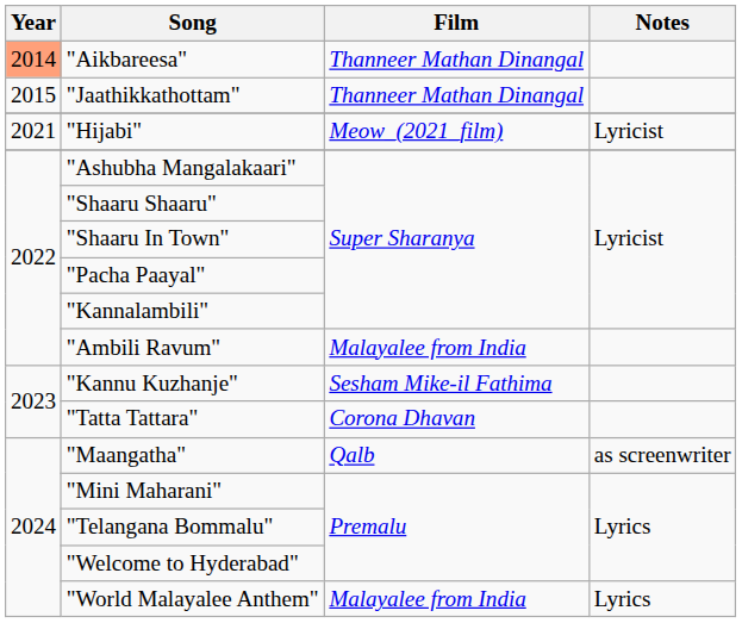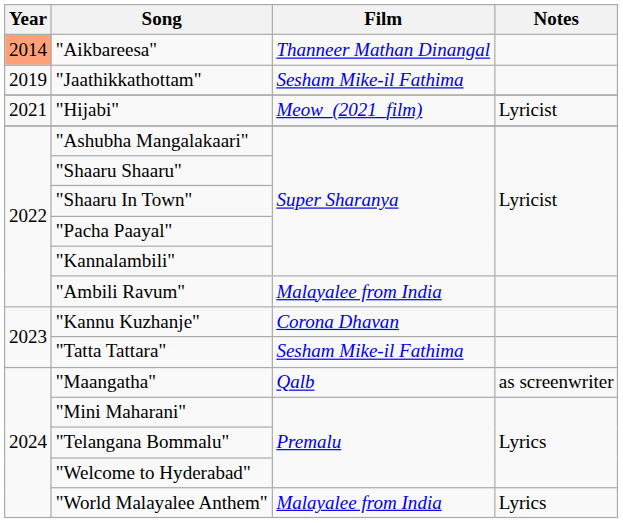"Jaathikkathottam" | Year: 2015 -> 2019
"Jaathikkathottam" | Film: Thanneer Mathan Dinangal -> Sesham Mike-il Fathima
"Kannu Kuzhanje" | Film: Sesham Mike-il Fathima -> Corona Dhavan
"Tatta Tattara" | Film: Corona Dhavan -> Sesham Mike-il Fathima
